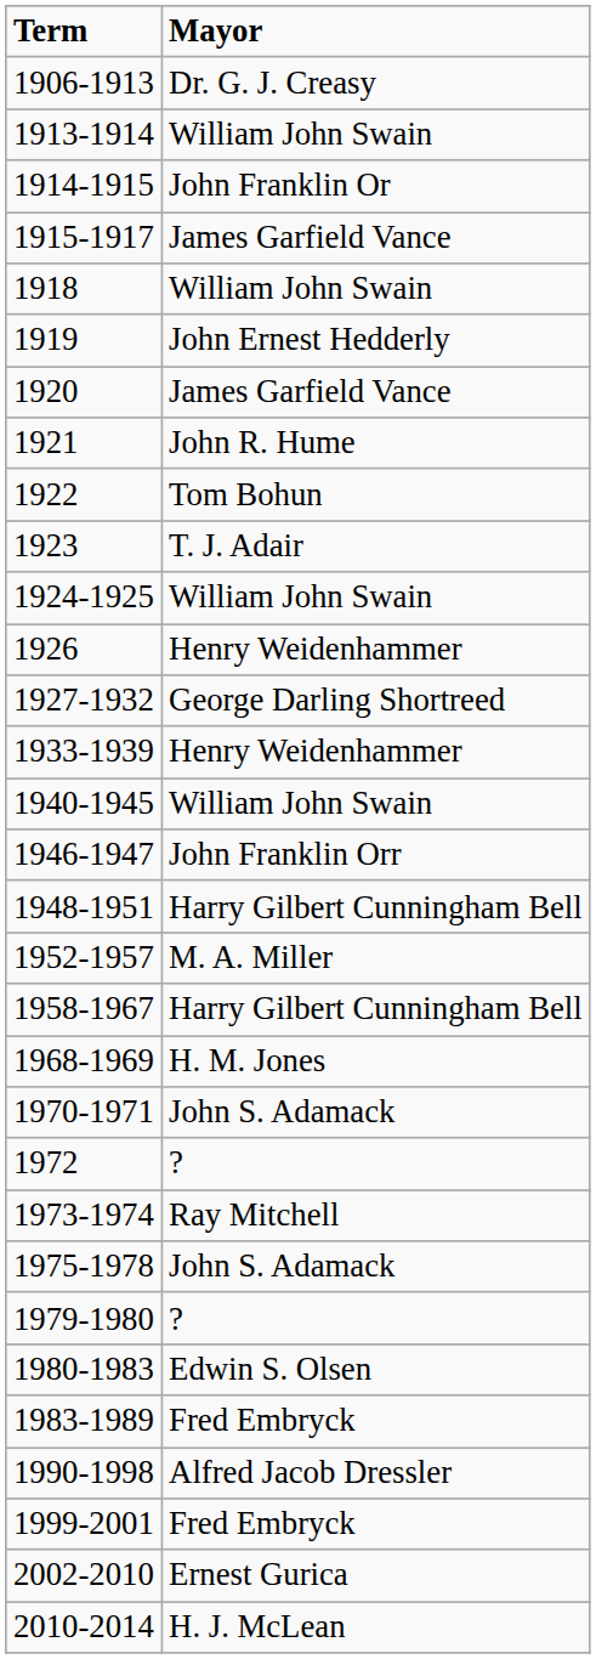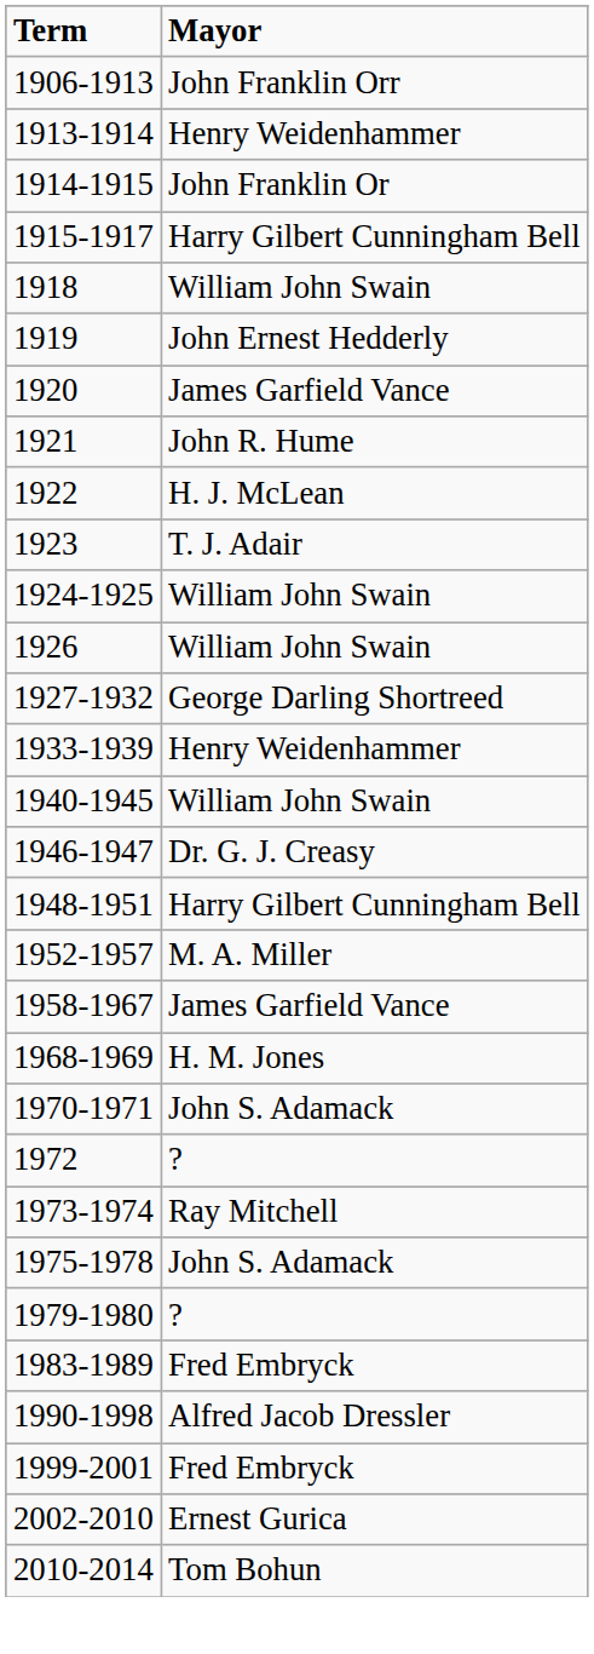1906-1913 | Mayor: Dr. G. J. Creasy -> John Franklin Orr
1913-1914 | Mayor: William John Swain -> Henry Weidenhammer
1915-1917 | Mayor: James Garfield Vance -> Harry Gilbert Cunningham Bell
1922 | Mayor: Tom Bohun -> H. J. McLean
1926 | Mayor: Henry Weidenhammer -> William John Swain
1946-1947 | Mayor: John Franklin Orr -> Dr. G. J. Creasy
1958-1967 | Mayor: Harry Gilbert Cunningham Bell -> James Garfield Vance
- row: 1980-1983 | Edwin S. Olsen
2010-2014 | Mayor: H. J. McLean -> Tom Bohun
